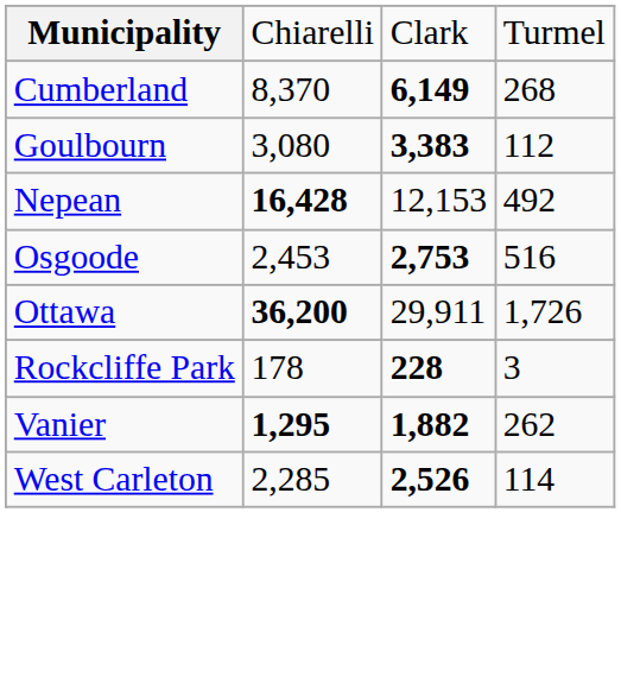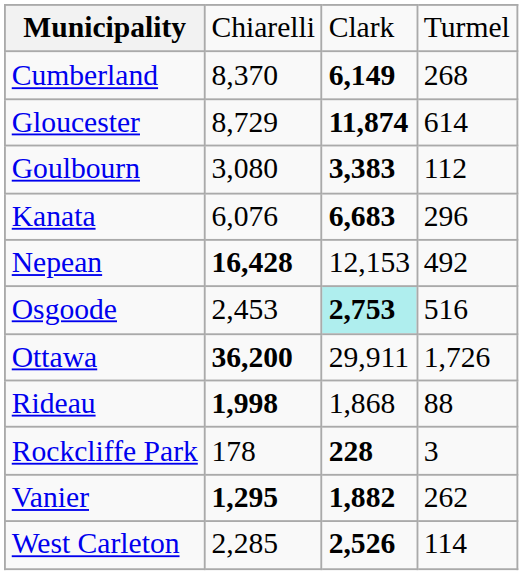+ row: Gloucester | 8,729 | 11,874 | 614
+ row: Kanata | 6,076 | 6,683 | 296
Osgoode | column 3: no background -> paleturquoise background
+ row: Rideau | 1,998 | 1,868 | 88
